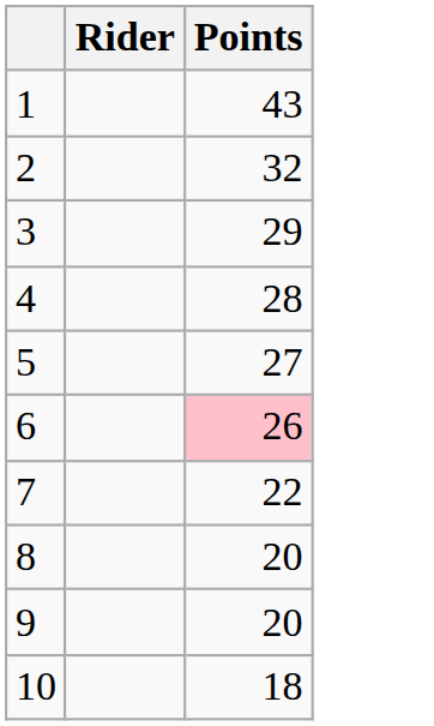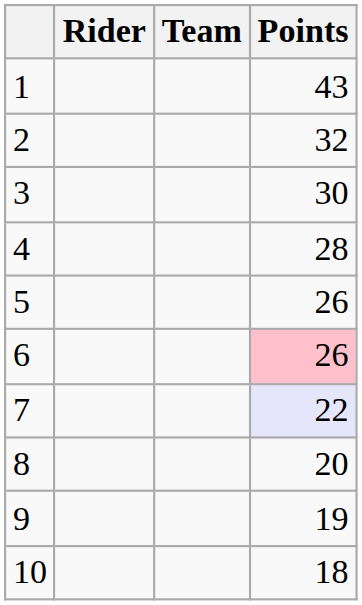+ column: Team
3 | Points: 29 -> 30
5 | Points: 27 -> 26
7 | Points: no background -> lavender background
9 | Points: 20 -> 19
